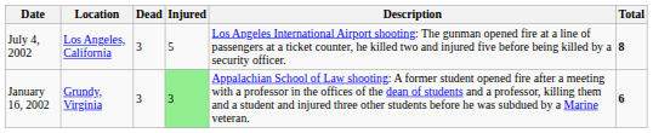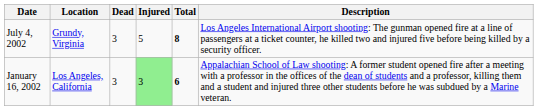columns swapped: Total <-> Description
July 4, 2002 | Location: Los Angeles, California -> Grundy, Virginia
January 16, 2002 | Location: Grundy, Virginia -> Los Angeles, California
